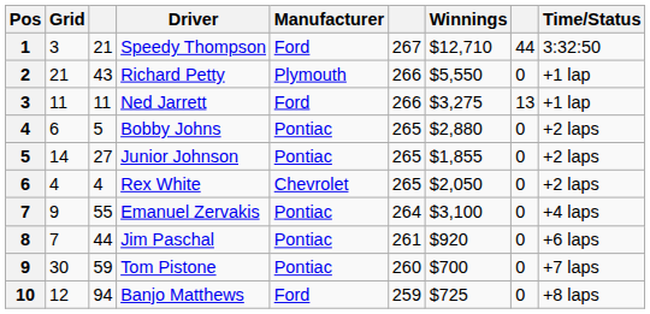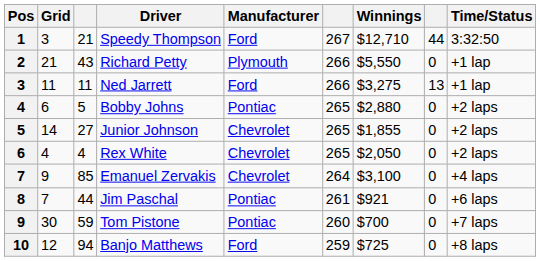Junior Johnson | Manufacturer: Pontiac -> Chevrolet
Emanuel Zervakis | column 3: 55 -> 85
Emanuel Zervakis | Manufacturer: Pontiac -> Chevrolet
Jim Paschal | Winnings: $920 -> $921
